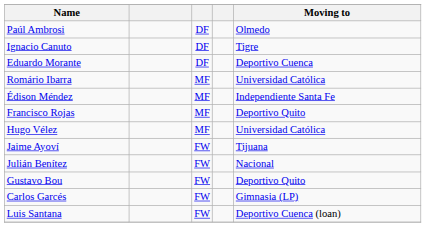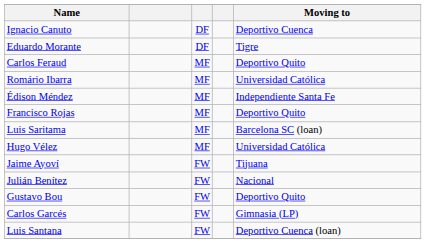- row: Paúl Ambrosi | DF | Olmedo
Ignacio Canuto | Moving to: Tigre -> Deportivo Cuenca
Eduardo Morante | Moving to: Deportivo Cuenca -> Tigre
+ row: Carlos Feraud | MF | Deportivo Quito
+ row: Luis Saritama | MF | Barcelona SC (loan)
